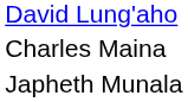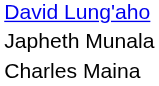rows swapped: Japheth Munala <-> Charles Maina
